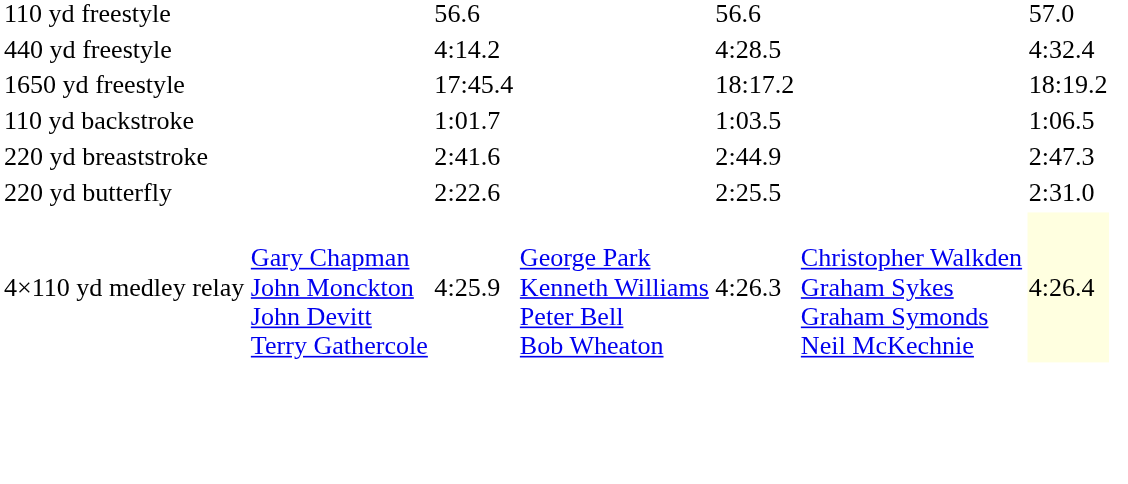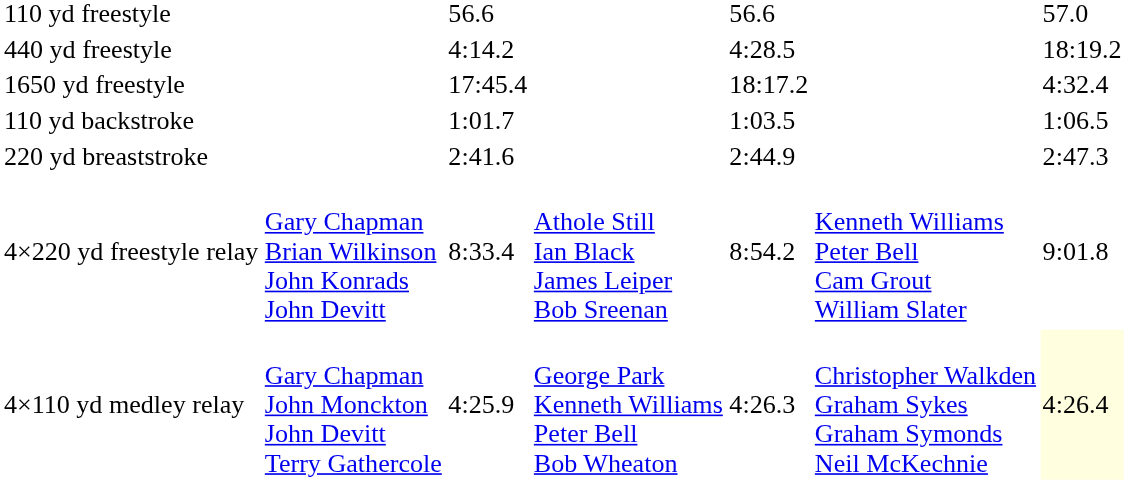440 yd freestyle | column 7: 4:32.4 -> 18:19.2
1650 yd freestyle | column 7: 18:19.2 -> 4:32.4
- row: 220 yd butterfly | 2:22.6 | 2:25.5 | 2:31.0
+ row: 4×220 yd freestyle relay | Gary Chapman Brian Wilkinson John Konrads John Devitt | 8:33.4 | Athole Still Ian Black James Leiper Bob Sreenan | 8:54.2 | Kenneth Williams Peter Bell Cam Grout William Slater | 9:01.8
